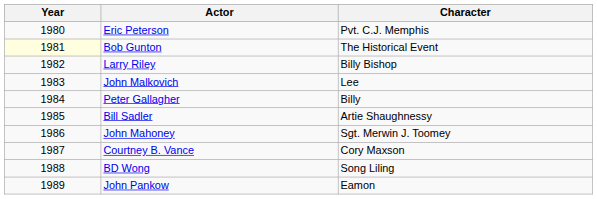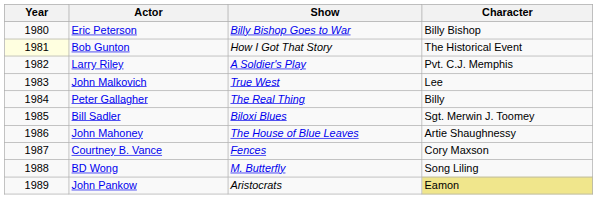+ column: Show | Billy Bishop Goes to War | How I Got That Story | A Soldier's Play | True West | The Real Thing | Biloxi Blues | The House of Blue Leaves | Fences | M. Butterfly | Aristocrats
Eric Peterson | Character: Pvt. C.J. Memphis -> Billy Bishop
Larry Riley | Character: Billy Bishop -> Pvt. C.J. Memphis
Bill Sadler | Character: Artie Shaughnessy -> Sgt. Merwin J. Toomey
John Mahoney | Character: Sgt. Merwin J. Toomey -> Artie Shaughnessy
John Pankow | Character: no background -> khaki background
